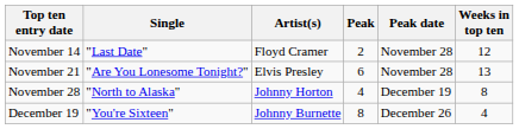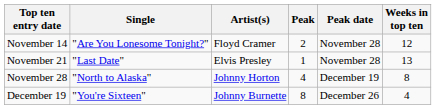November 14 | Single: "Last Date" -> "Are You Lonesome Tonight?"
November 21 | Single: "Are You Lonesome Tonight?" -> "Last Date"
November 21 | Peak: 6 -> 1
